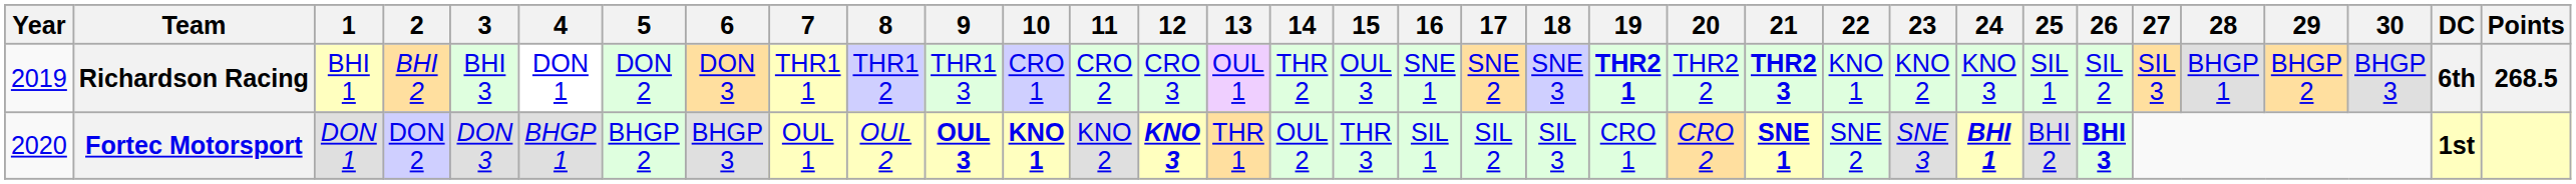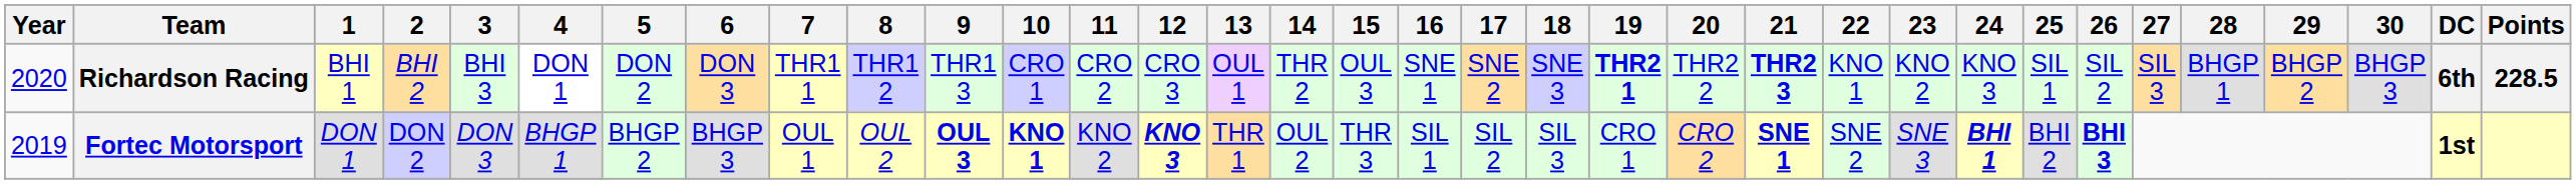Richardson Racing | Year: 2019 -> 2020
Richardson Racing | Points: 268.5 -> 228.5
Fortec Motorsport | Year: 2020 -> 2019
